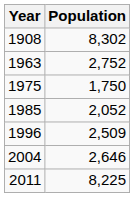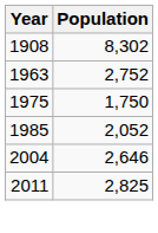- row: 1996 | 2,509
2011 | Population: 8,225 -> 2,825
